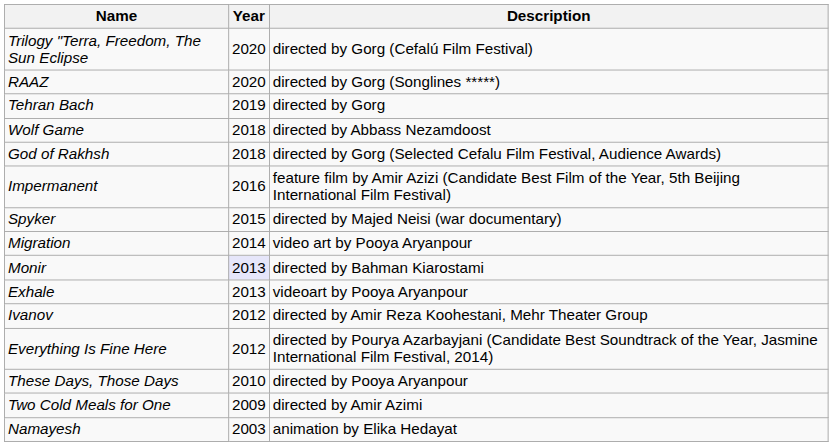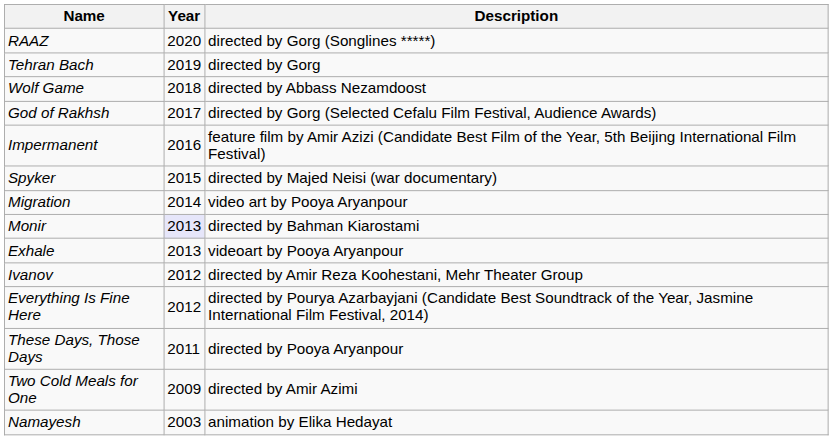- row: Trilogy "Terra, Freedom, The Sun Eclipse | 2020 | directed by Gorg (Cefalú Film Festival)
God of Rakhsh | Year: 2018 -> 2017
These Days, Those Days | Year: 2010 -> 2011
